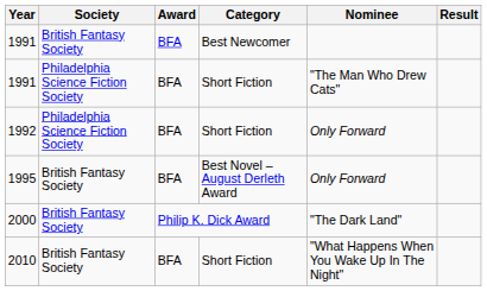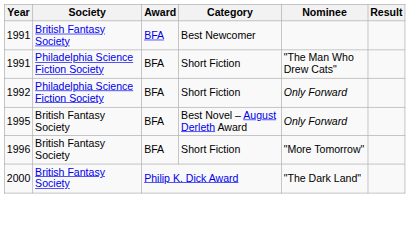+ row: 1996 | British Fantasy Society | BFA | Short Fiction | "More Tomorrow"
- row: 2010 | British Fantasy Society | BFA | Short Fiction | "What Happens When You Wake Up In The Night"
